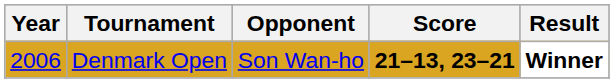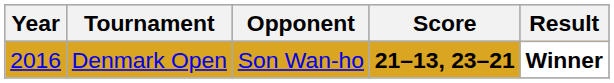Denmark Open | Year: 2006 -> 2016
